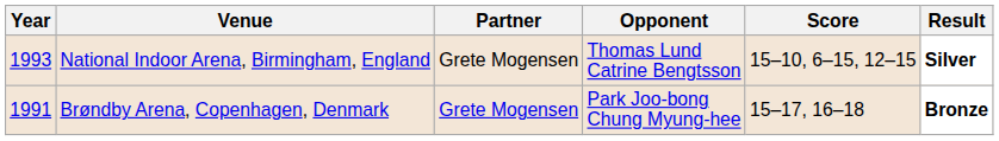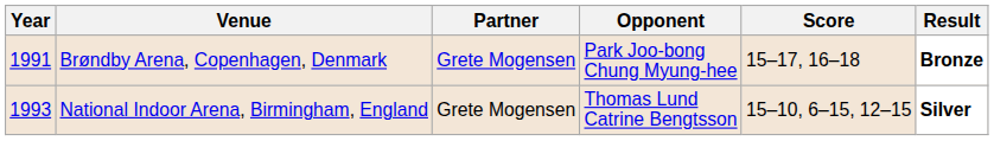rows swapped: Brøndby Arena, Copenhagen, Denmark <-> National Indoor Arena, Birmingham, England
